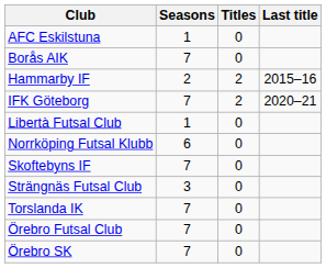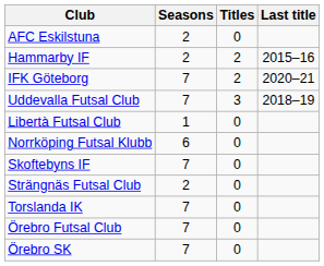AFC Eskilstuna | Seasons: 1 -> 2
- row: Borås AIK | 7 | 0
+ row: Uddevalla Futsal Club | 7 | 3 | 2018–19
Strängnäs Futsal Club | Seasons: 3 -> 2
